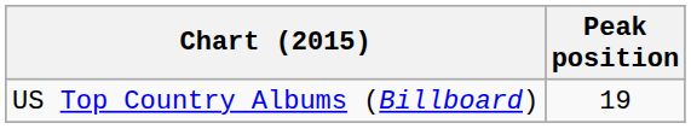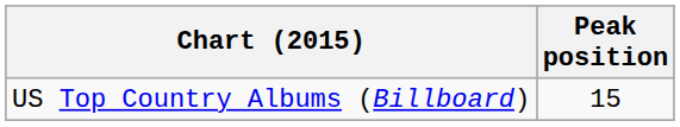US Top Country Albums (Billboard) | Peak position: 19 -> 15
